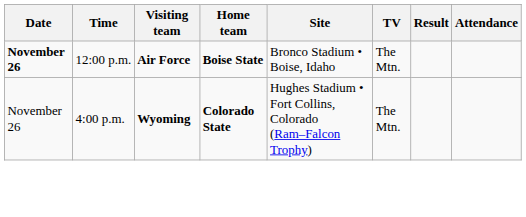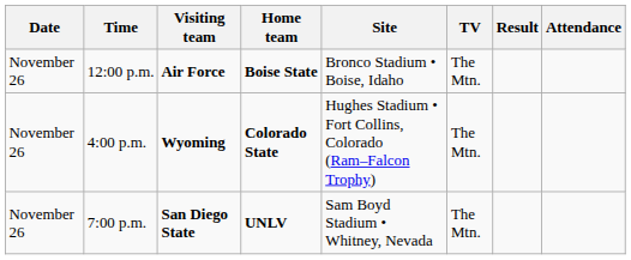12:00 p.m. | Date: bold -> normal
+ row: November 26 | 7:00 p.m. | San Diego State | UNLV | Sam Boyd Stadium • Whitney, Nevada | The Mtn.
